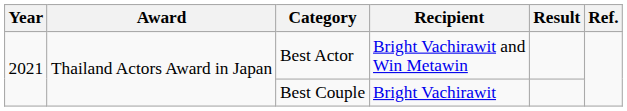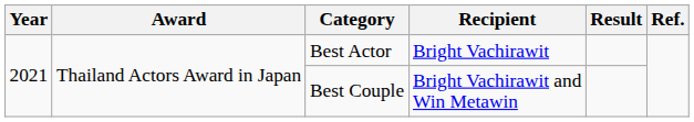Best Actor | Recipient: Bright Vachirawit and Win Metawin -> Bright Vachirawit
Best Couple | Recipient: Bright Vachirawit -> Bright Vachirawit and Win Metawin
